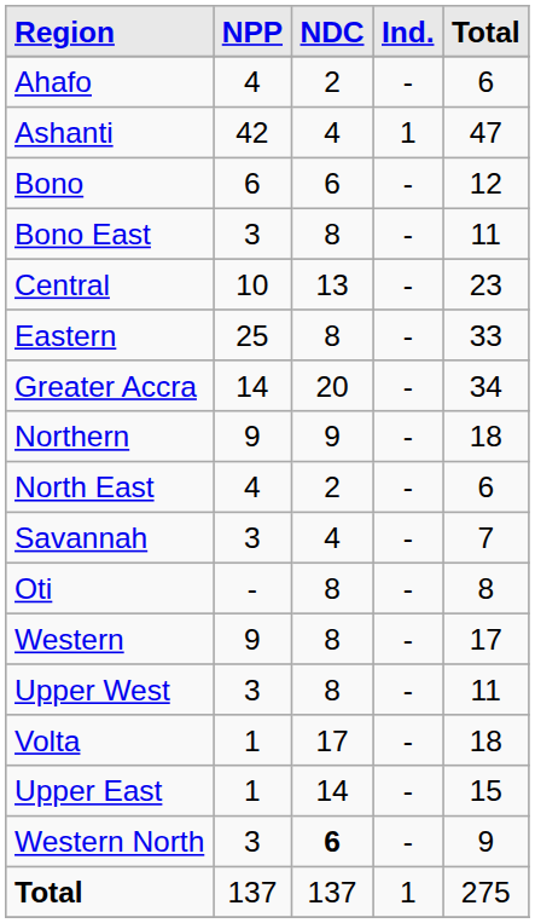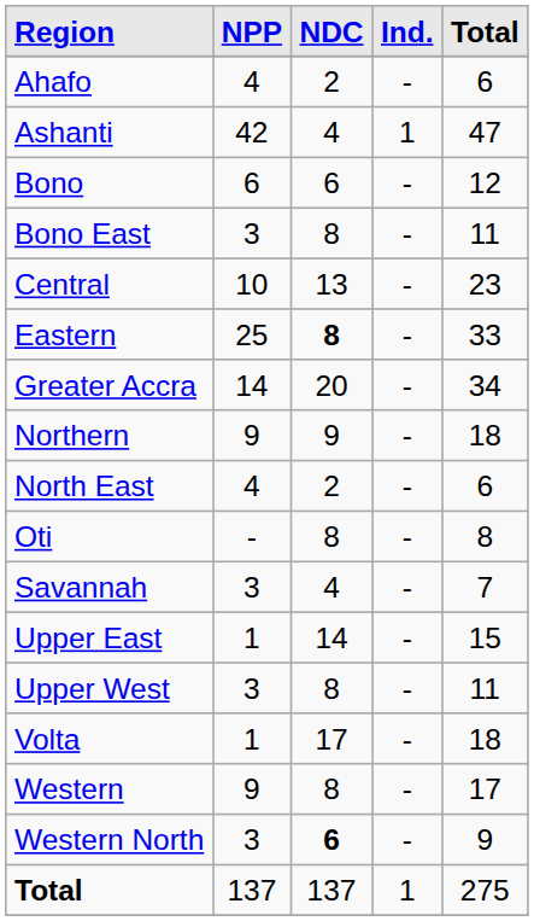Eastern | NDC: normal -> bold
rows swapped: Oti <-> Savannah
rows swapped: Upper East <-> Western
